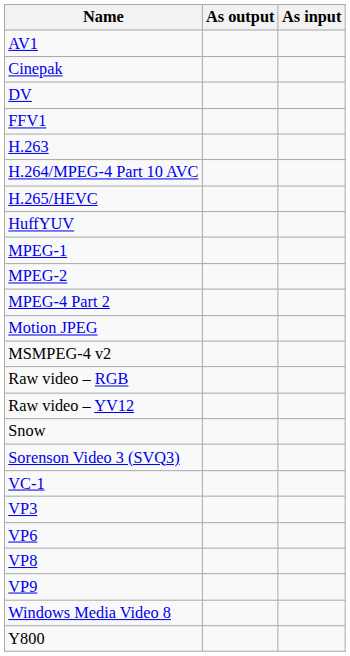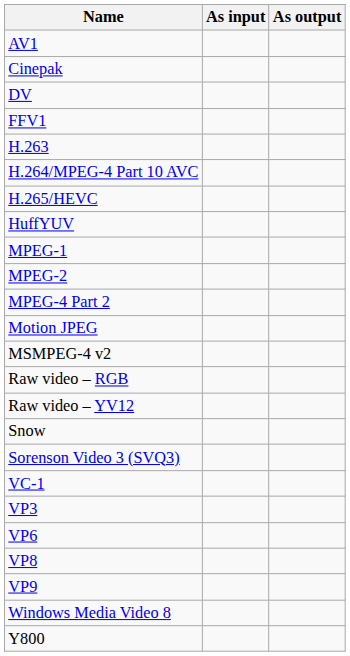columns swapped: As input <-> As output
